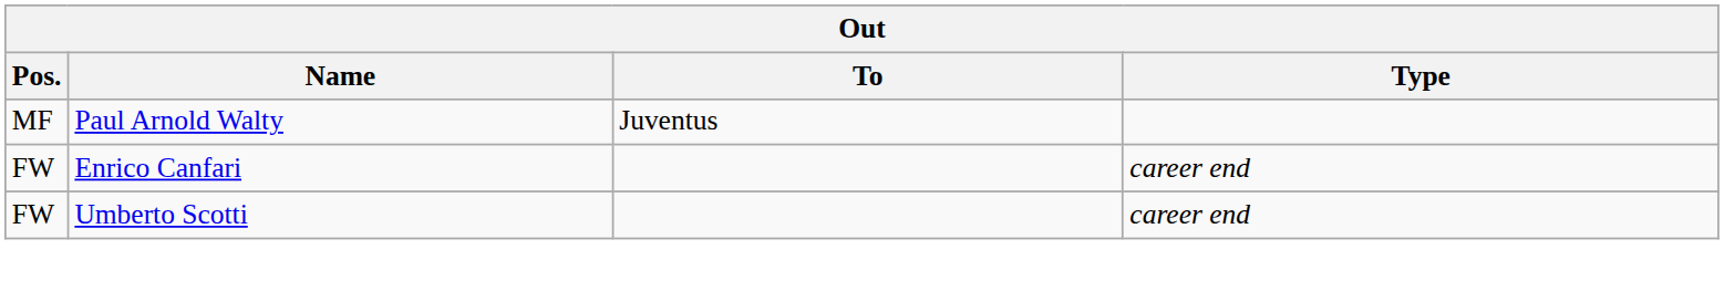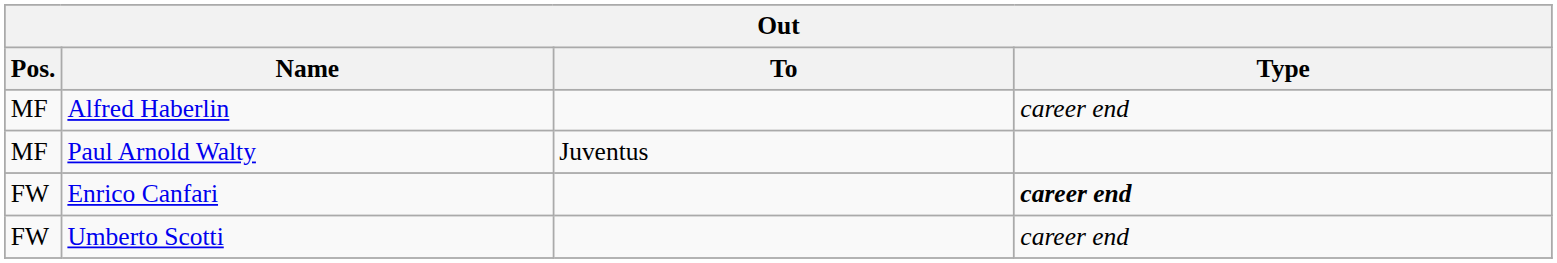+ row: MF | Alfred Haberlin | career end
Enrico Canfari | Type: normal -> bold
